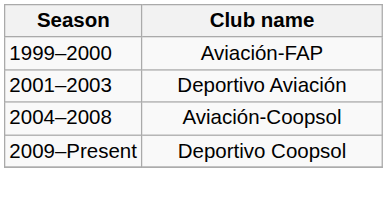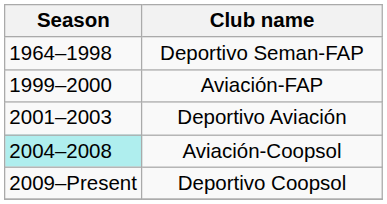+ row: 1964–1998 | Deportivo Seman-FAP
Aviación-Coopsol | Season: no background -> paleturquoise background
